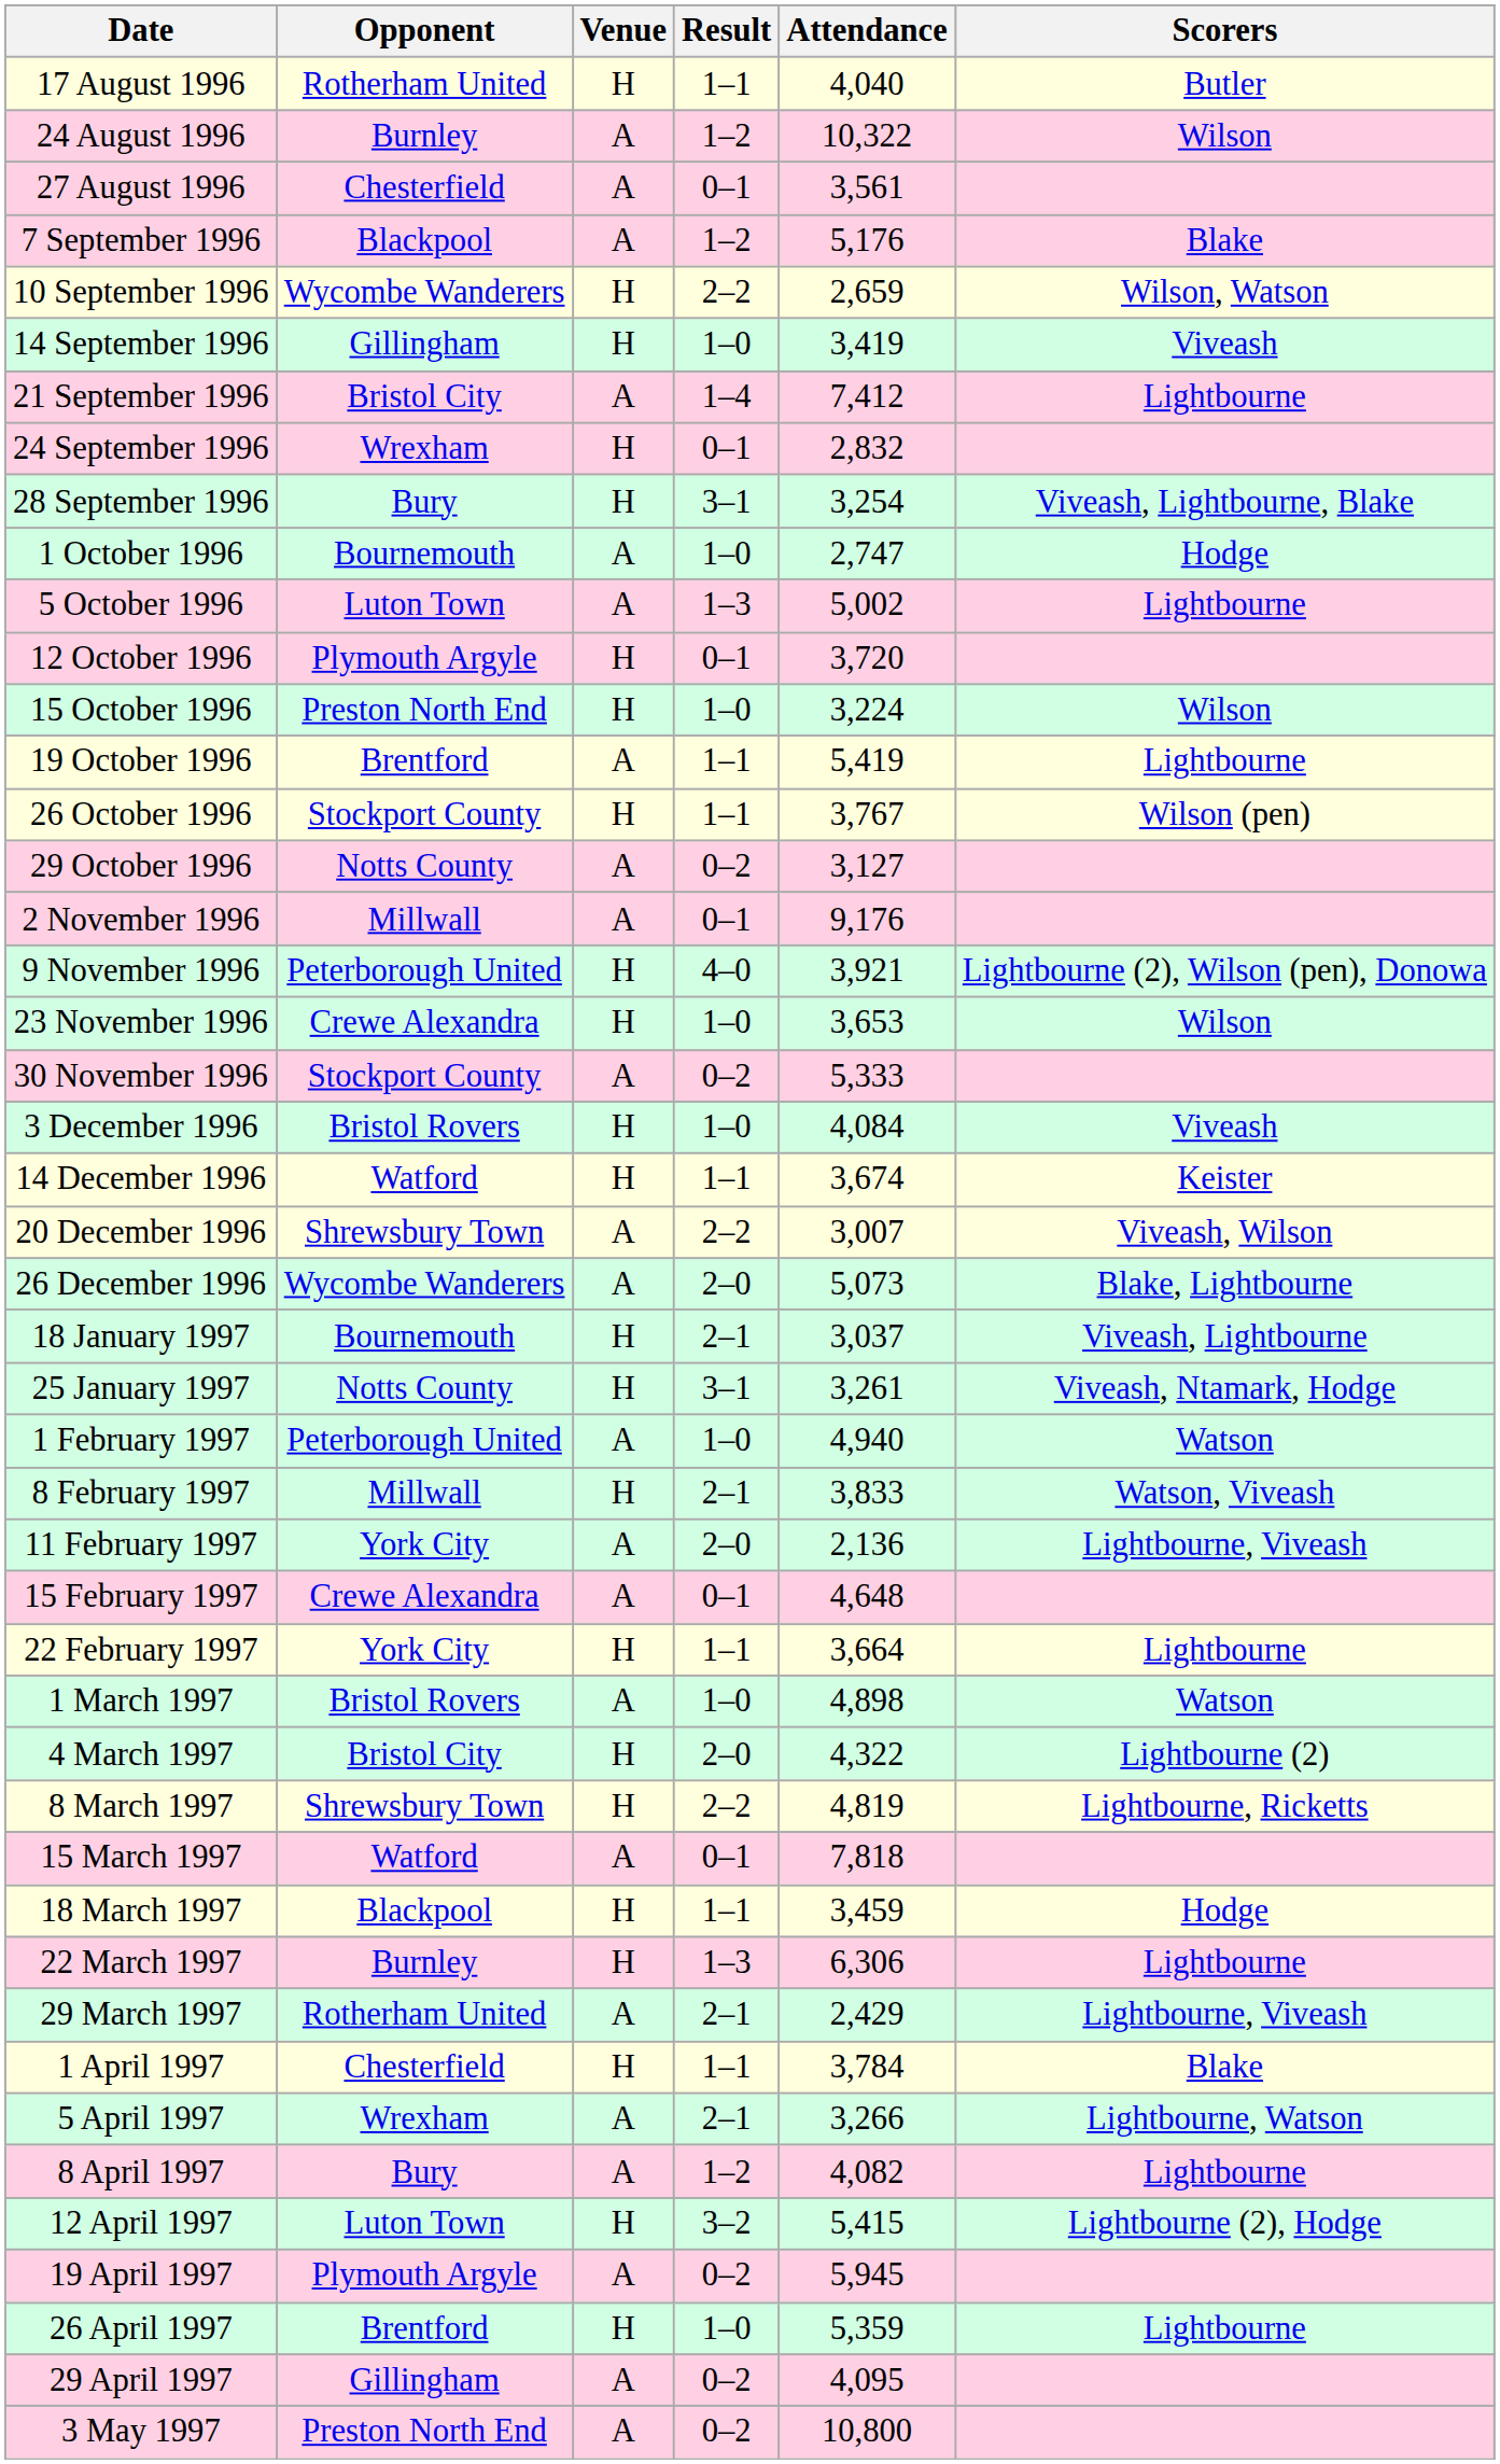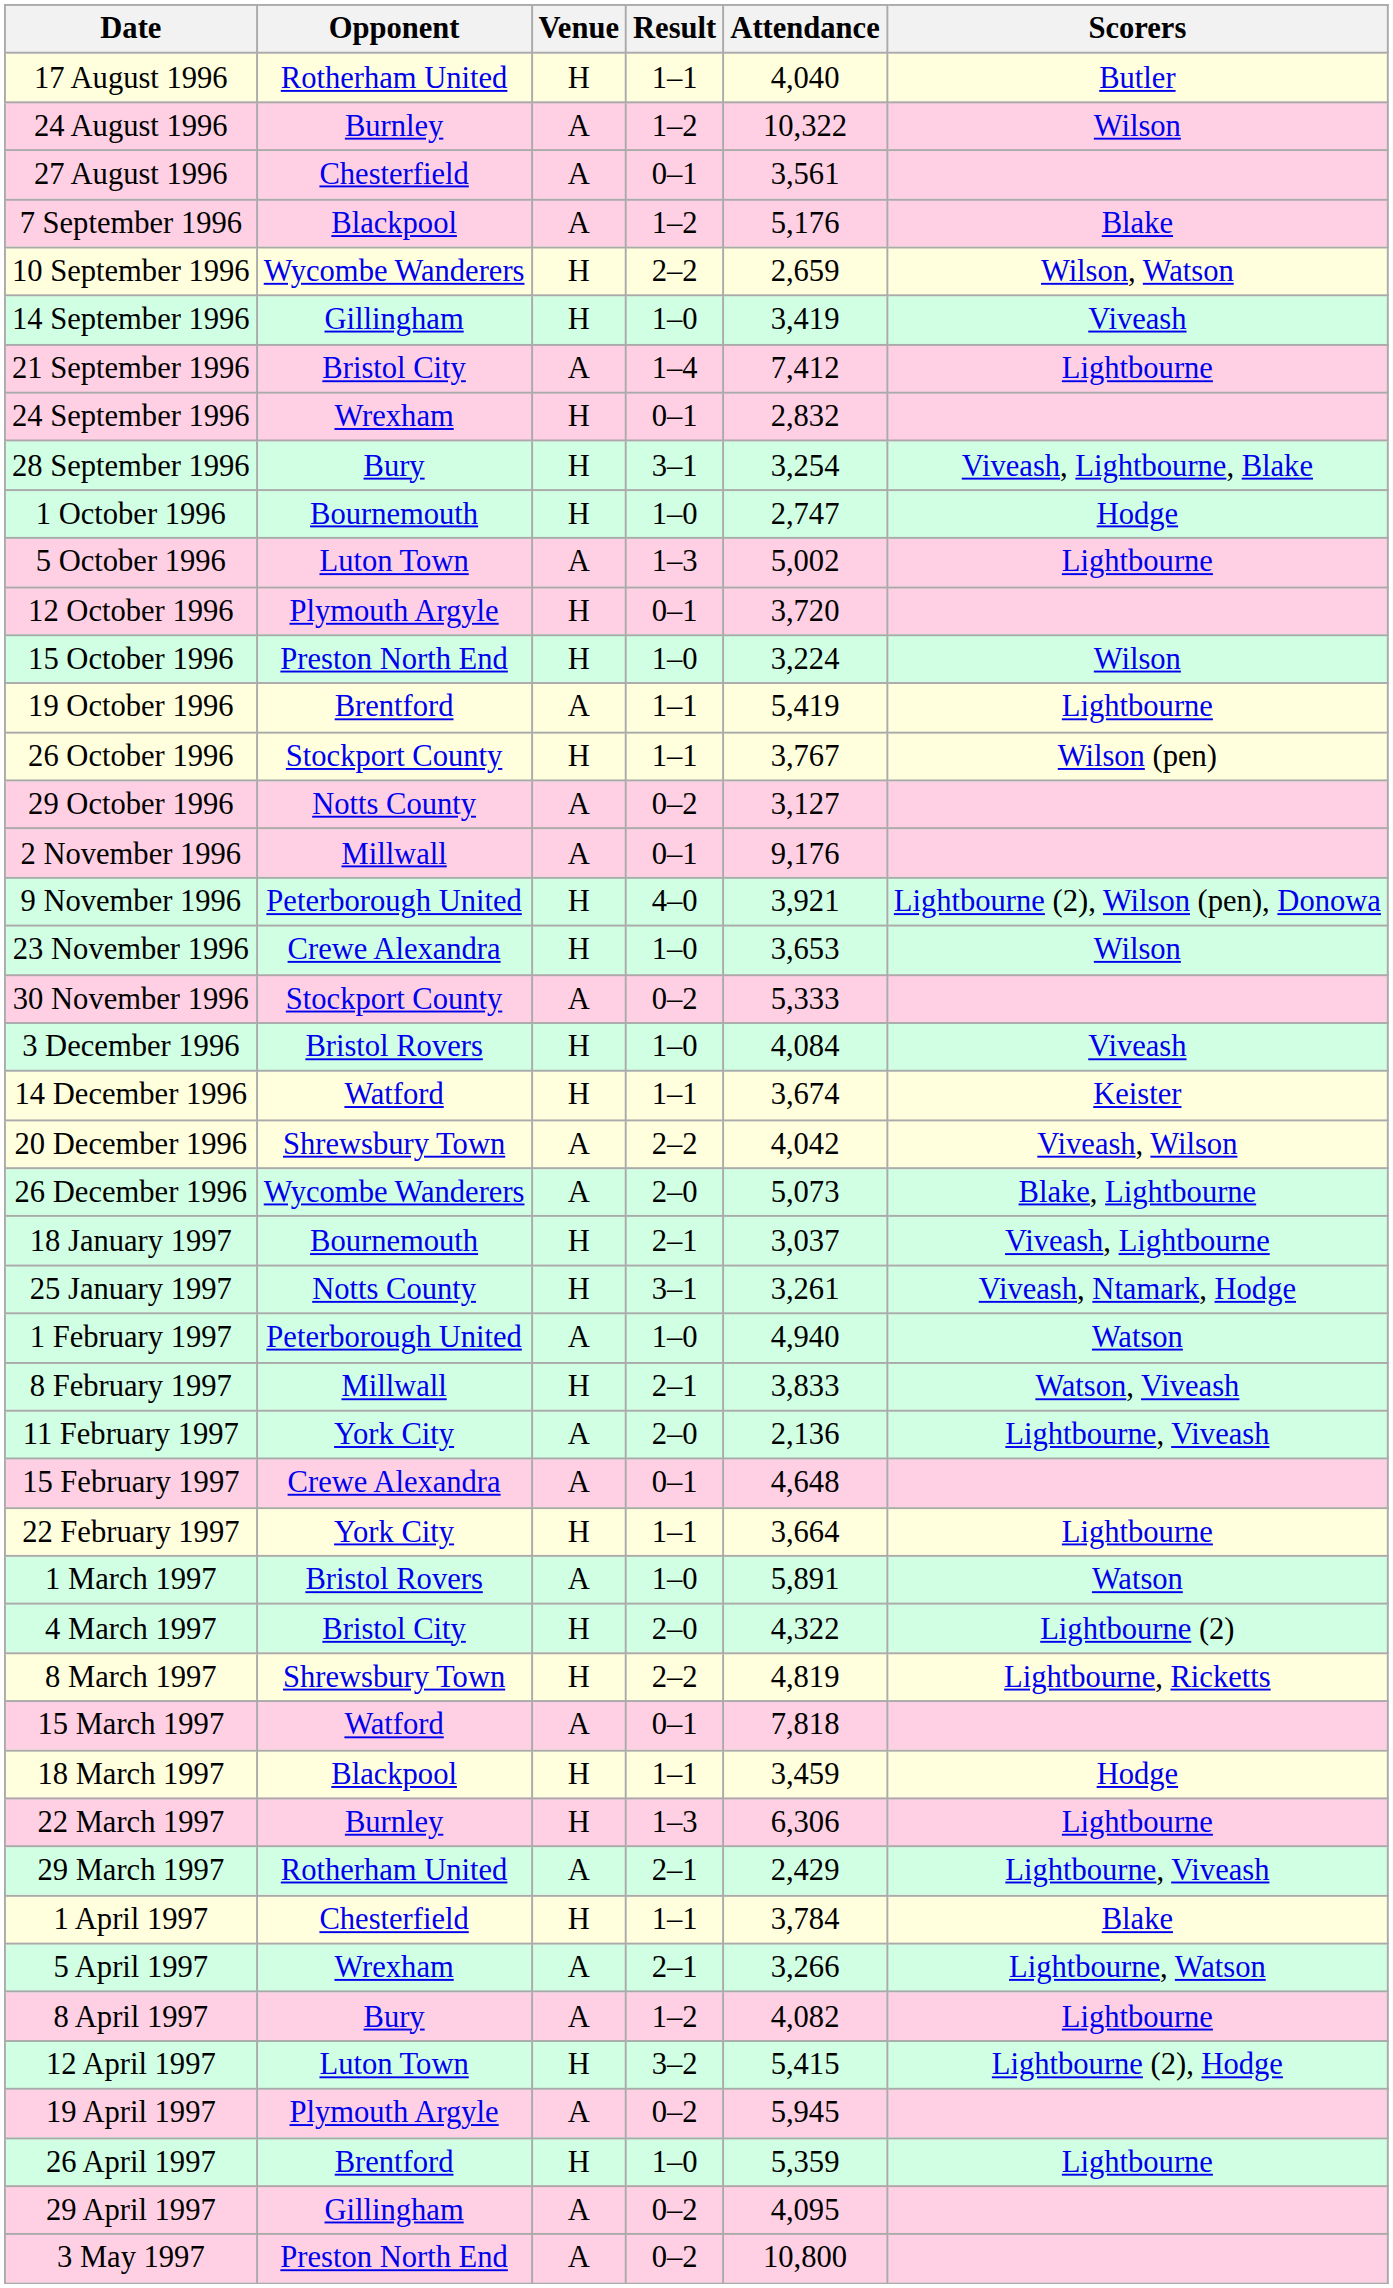1 October 1996 | Venue: A -> H
20 December 1996 | Attendance: 3,007 -> 4,042
1 March 1997 | Attendance: 4,898 -> 5,891
